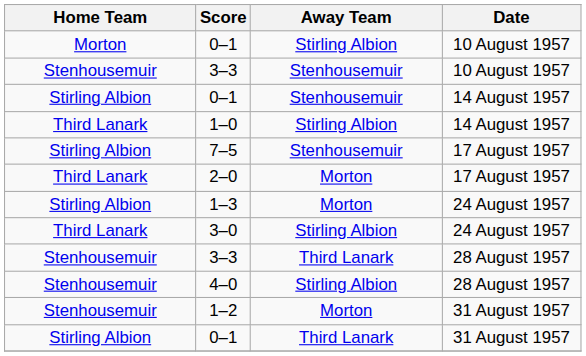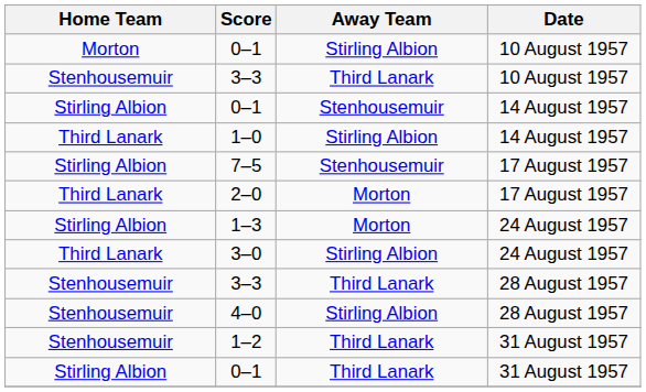3–3 / 10 August 1957 | Away Team: Stenhousemuir -> Third Lanark
1–2 | Away Team: Morton -> Third Lanark
